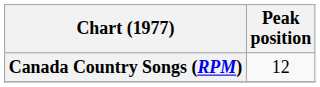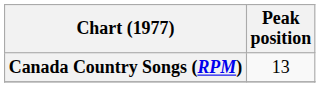Canada Country Songs (RPM) | Peak position: 12 -> 13
